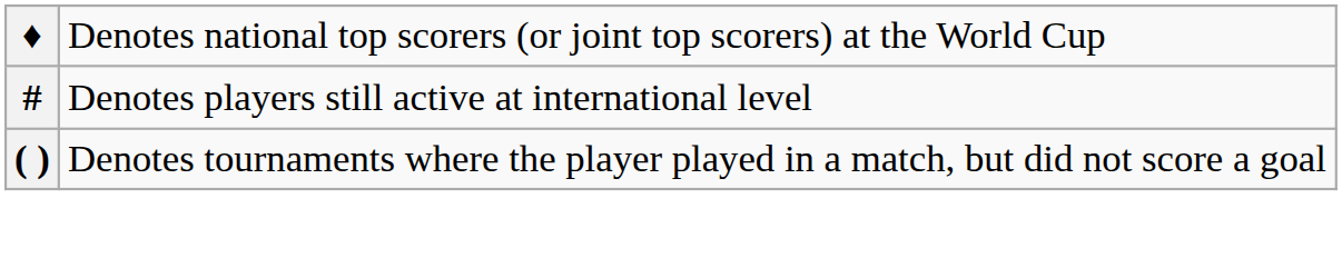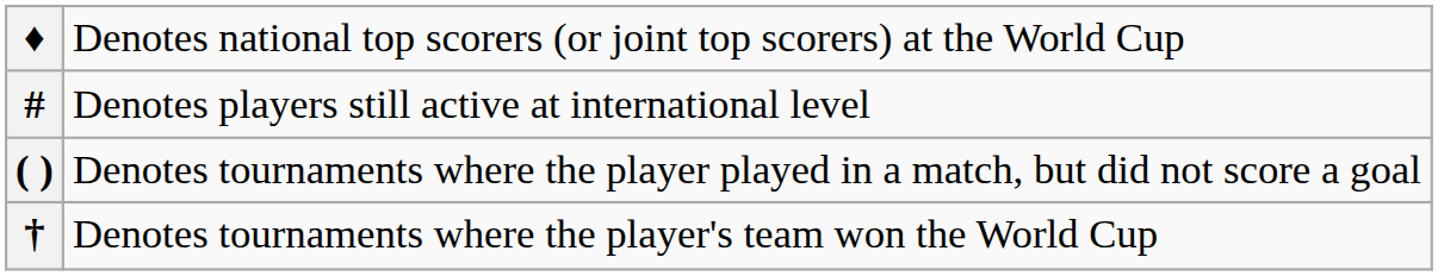+ row: † | Denotes tournaments where the player's team won the World Cup
